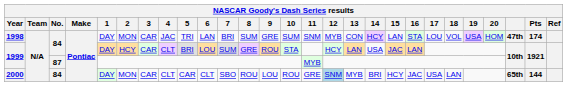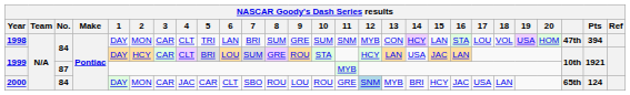1998 | 4: JAC -> CLT
1998 | Pts: 174 -> 394
2000 | 4: CLT -> JAC
2000 | Pts: 144 -> 124
